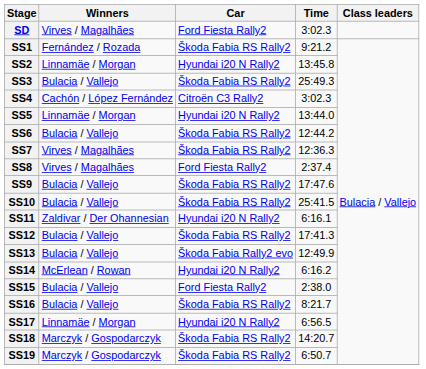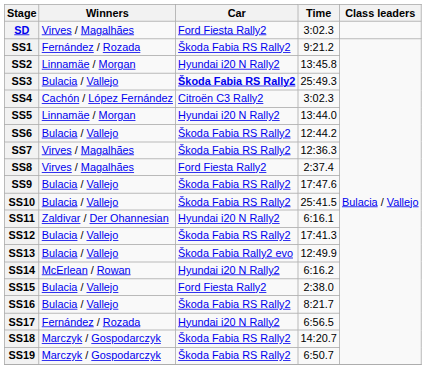SS3 | Car: normal -> bold
SS17 | Winners: Linnamäe / Morgan -> Fernández / Rozada
